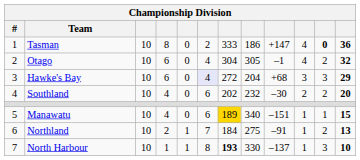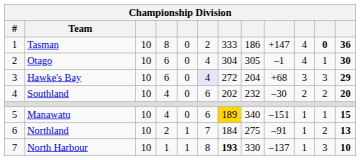Otago | column 11: 2 -> 1
Otago | column 12: 32 -> 30
